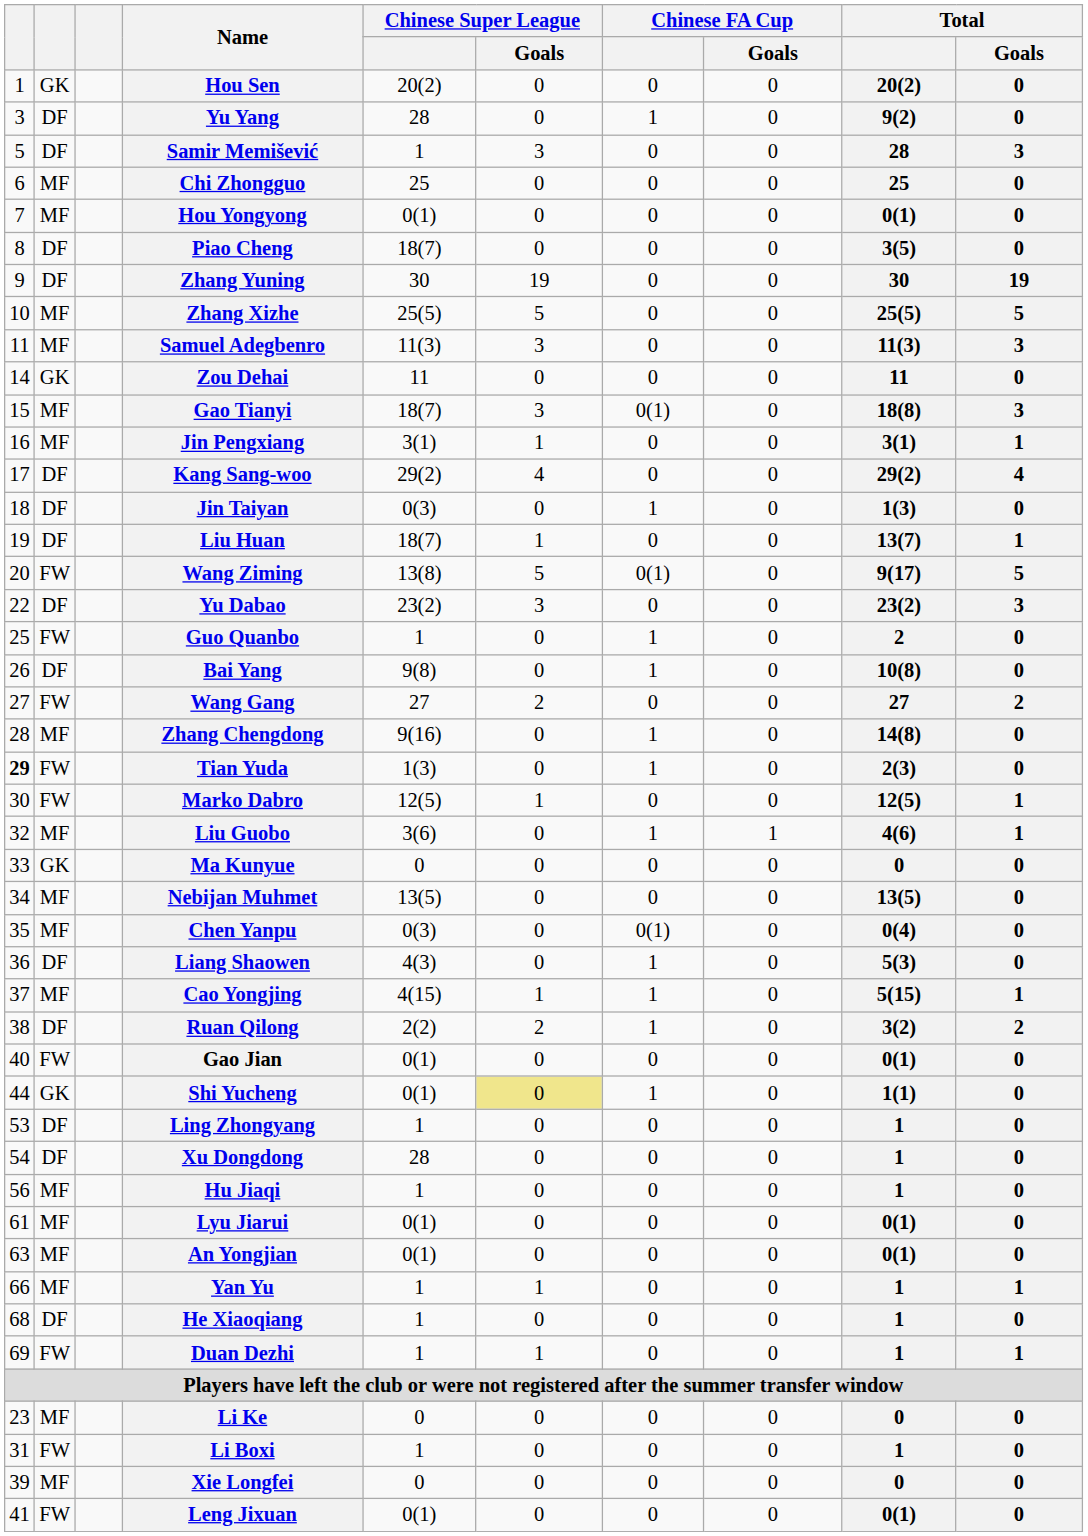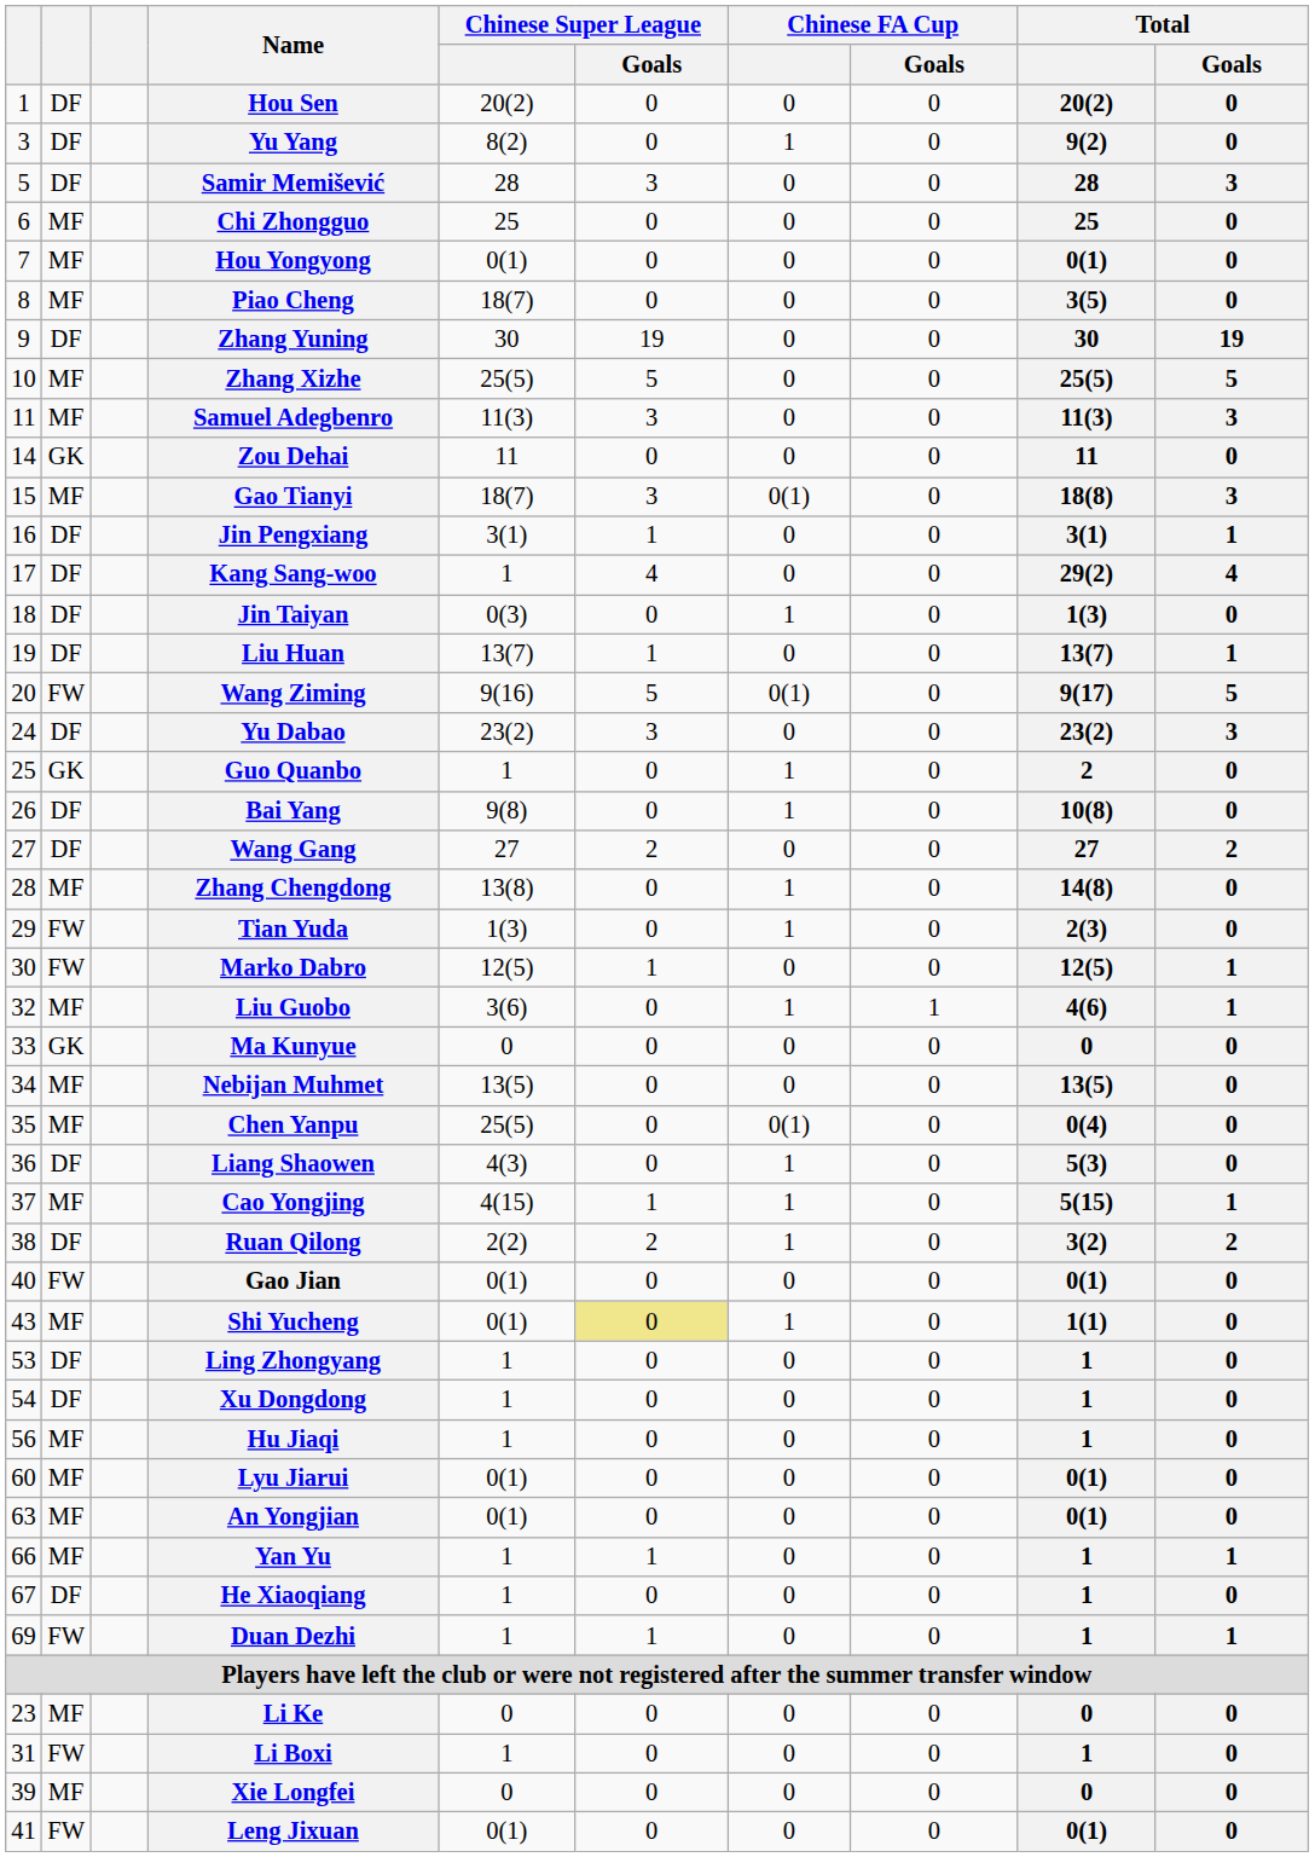Hou Sen | column 2: GK -> DF
Yu Yang | Chinese Super League: 28 -> 8(2)
Samir Memišević | Chinese Super League: 1 -> 28
Piao Cheng | column 2: DF -> MF
Jin Pengxiang | column 2: MF -> DF
Kang Sang-woo | Chinese Super League: 29(2) -> 1
Liu Huan | Chinese Super League: 18(7) -> 13(7)
Wang Ziming | Chinese Super League: 13(8) -> 9(16)
Yu Dabao | column 1: 22 -> 24
Guo Quanbo | column 2: FW -> GK
Wang Gang | column 2: FW -> DF
Zhang Chengdong | Chinese Super League: 9(16) -> 13(8)
Tian Yuda | column 1: bold -> normal
Chen Yanpu | Chinese Super League: 0(3) -> 25(5)
Shi Yucheng | column 1: 44 -> 43
Shi Yucheng | column 2: GK -> MF
Xu Dongdong | Chinese Super League: 28 -> 1
Lyu Jiarui | column 1: 61 -> 60
He Xiaoqiang | column 1: 68 -> 67
